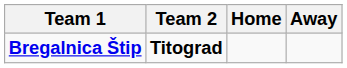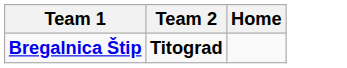- column: Away
